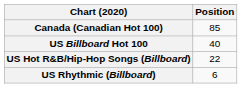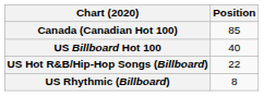US Rhythmic (Billboard) | Position: 6 -> 8
